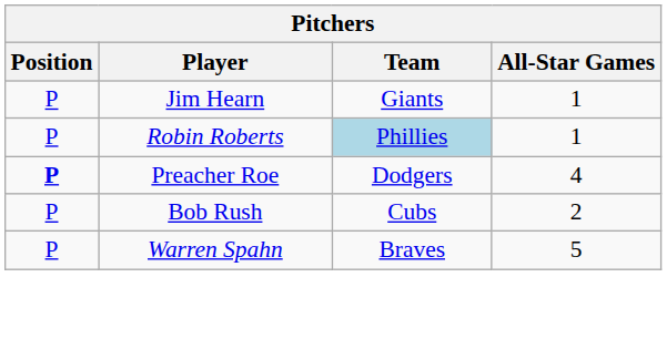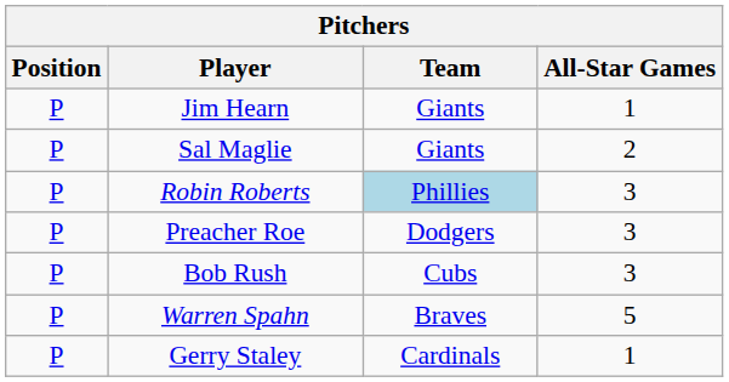+ row: P | Sal Maglie | Giants | 2
Robin Roberts | All-Star Games: 1 -> 3
Preacher Roe | Position: bold -> normal
Preacher Roe | All-Star Games: 4 -> 3
Bob Rush | All-Star Games: 2 -> 3
+ row: P | Gerry Staley | Cardinals | 1
